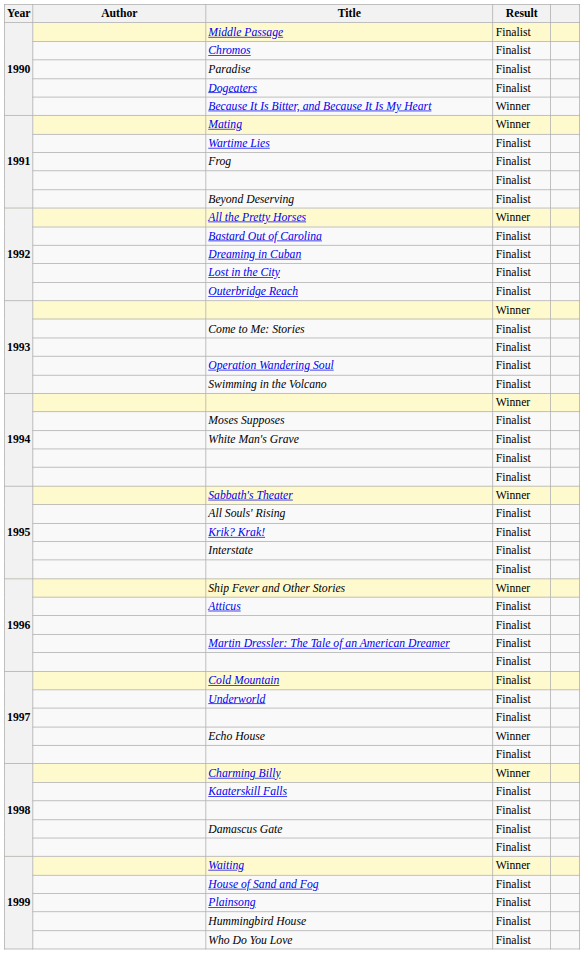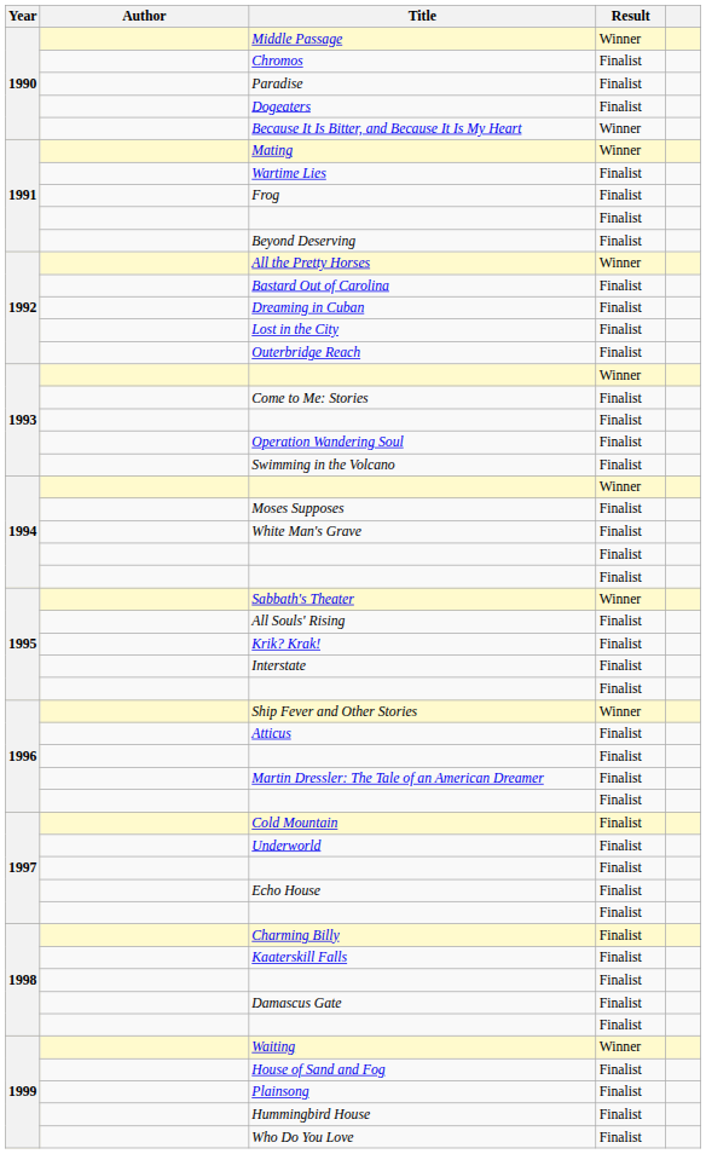Middle Passage | Result: Finalist -> Winner
Echo House | Result: Winner -> Finalist
Charming Billy | Result: Winner -> Finalist
